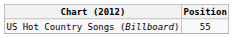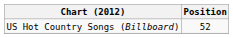US Hot Country Songs (Billboard) | Position: 55 -> 52
